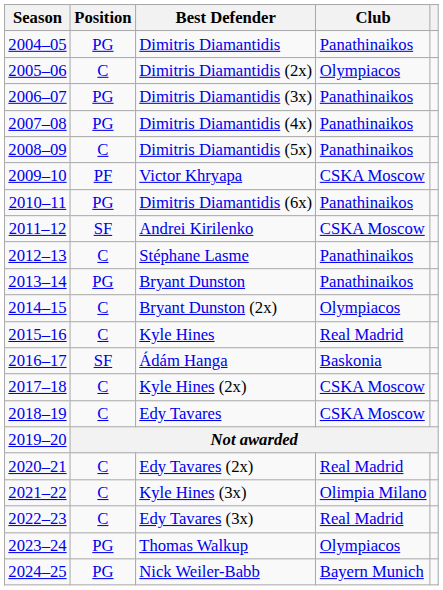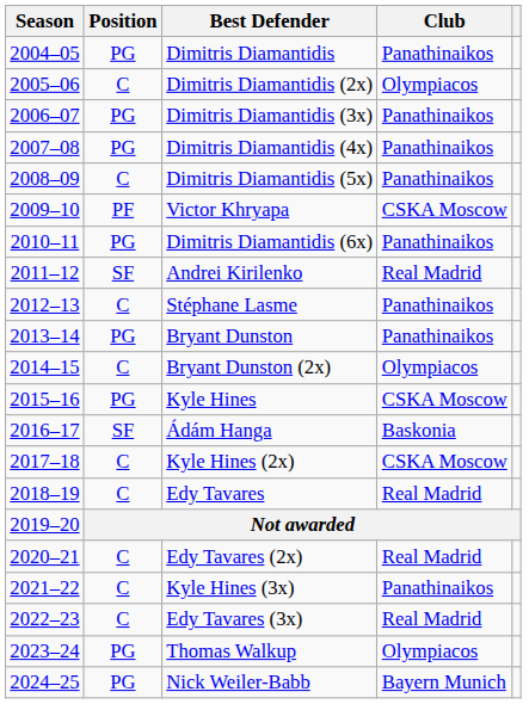Andrei Kirilenko | Club: CSKA Moscow -> Real Madrid
Kyle Hines | Position: C -> PG
Kyle Hines | Club: Real Madrid -> CSKA Moscow
Edy Tavares | Club: CSKA Moscow -> Real Madrid
Kyle Hines (3x) | Club: Olimpia Milano -> Panathinaikos
